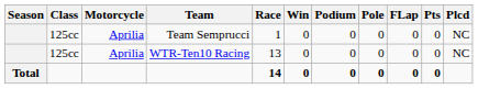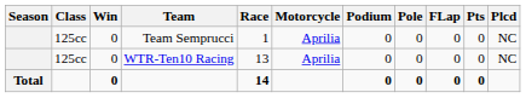columns swapped: Motorcycle <-> Win
